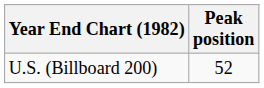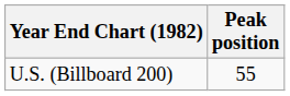U.S. (Billboard 200) | Peak position: 52 -> 55
